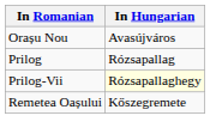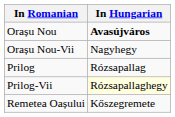Orașu Nou | In Hungarian: normal -> bold
+ row: Orașu Nou-Vii | Nagyhegy
